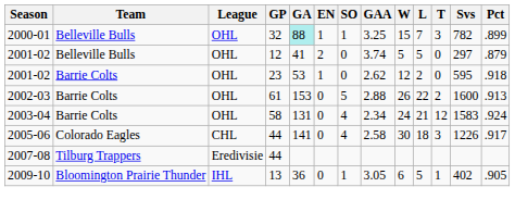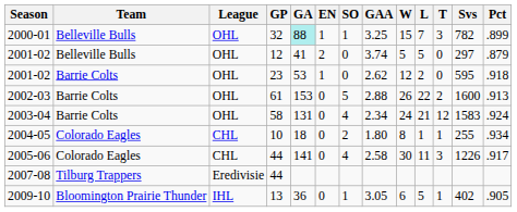+ row: 2004-05 | Colorado Eagles | CHL | 10 | 18 | 0 | 2 | 1.80 | 8 | 1 | 1 | 255 | .934
2005-06 | L: 18 -> 11
